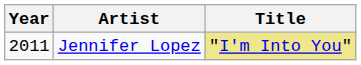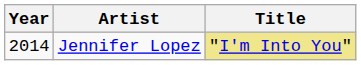Jennifer Lopez | Year: 2011 -> 2014
